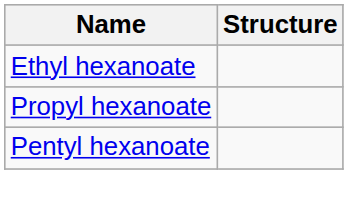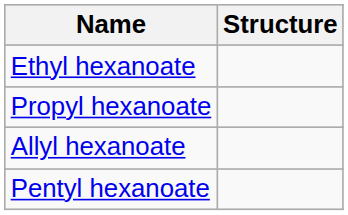+ row: Allyl hexanoate
